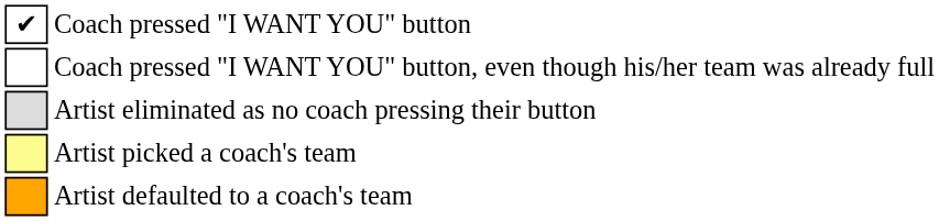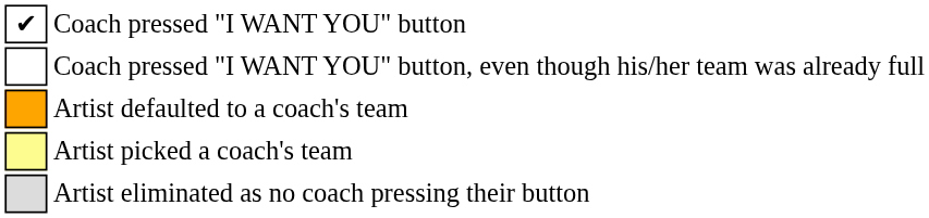rows swapped: Artist defaulted to a coach's team <-> Artist eliminated as no coach pressing their button
